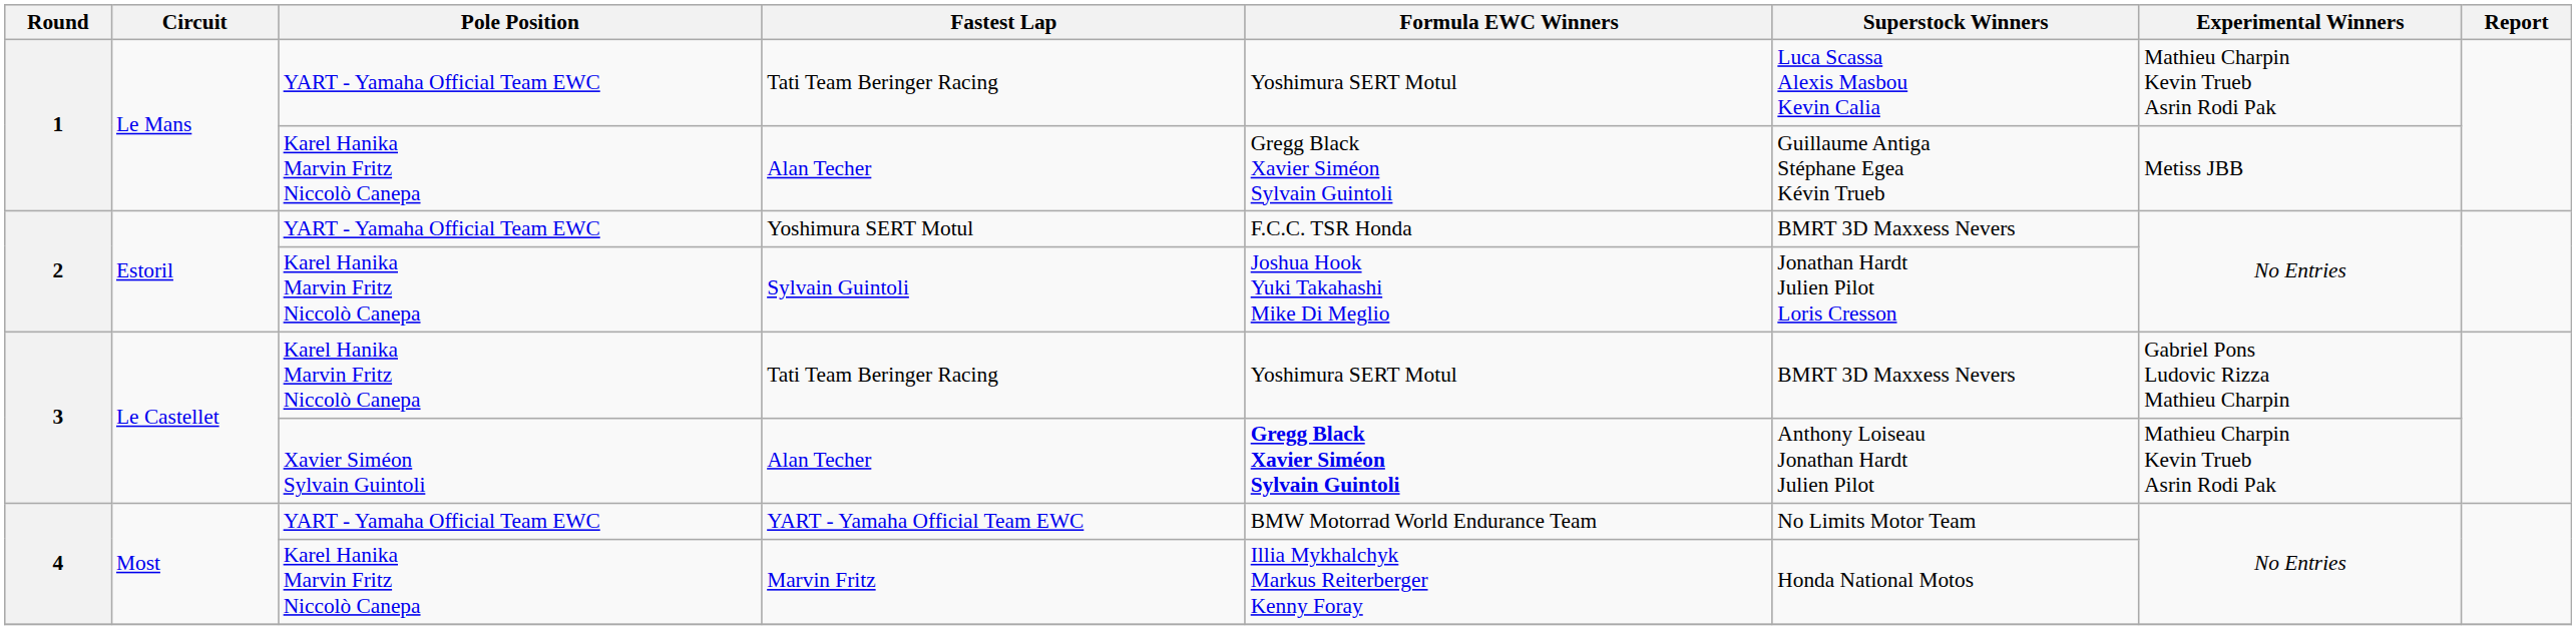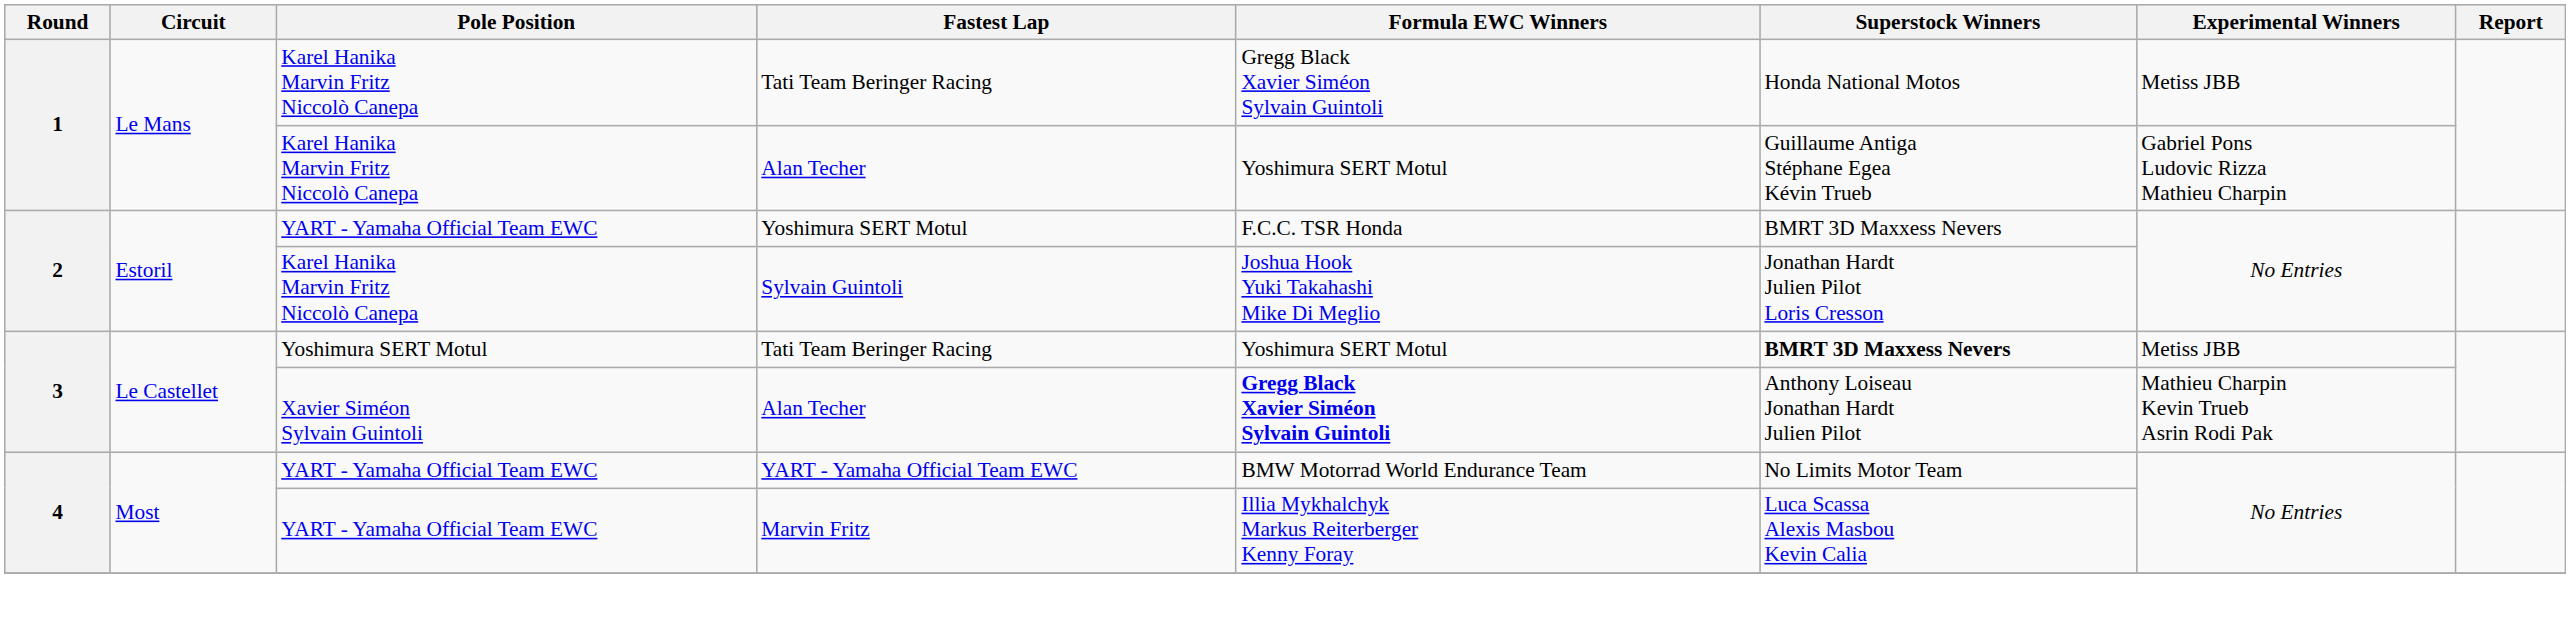1 / Tati Team Beringer Racing | Pole Position: YART - Yamaha Official Team EWC -> Karel Hanika Marvin Fritz Niccolò Canepa
1 / Tati Team Beringer Racing | Formula EWC Winners: Yoshimura SERT Motul -> Gregg Black Xavier Siméon Sylvain Guintoli
1 / Tati Team Beringer Racing | Superstock Winners: Luca Scassa Alexis Masbou Kevin Calia -> Honda National Motos
1 / Tati Team Beringer Racing | Experimental Winners: Mathieu Charpin Kevin Trueb Asrin Rodi Pak -> Metiss JBB
1 / Alan Techer | Formula EWC Winners: Gregg Black Xavier Siméon Sylvain Guintoli -> Yoshimura SERT Motul
1 / Alan Techer | Experimental Winners: Metiss JBB -> Gabriel Pons Ludovic Rizza Mathieu Charpin
3 / Tati Team Beringer Racing | Pole Position: Karel Hanika Marvin Fritz Niccolò Canepa -> Yoshimura SERT Motul
3 / Tati Team Beringer Racing | Superstock Winners: normal -> bold
3 / Tati Team Beringer Racing | Experimental Winners: Gabriel Pons Ludovic Rizza Mathieu Charpin -> Metiss JBB
Marvin Fritz | Pole Position: Karel Hanika Marvin Fritz Niccolò Canepa -> YART - Yamaha Official Team EWC
Marvin Fritz | Superstock Winners: Honda National Motos -> Luca Scassa Alexis Masbou Kevin Calia
